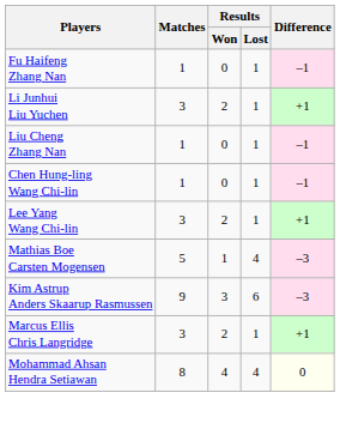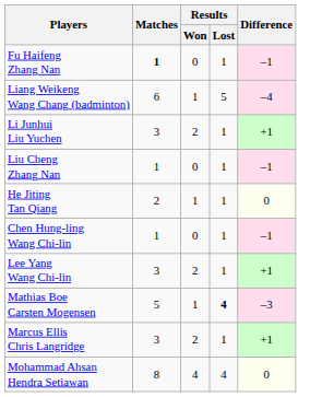Fu Haifeng Zhang Nan | Matches: normal -> bold
+ row: Liang Weikeng Wang Chang (badminton) | 6 | 1 | 5 | –4
+ row: He Jiting Tan Qiang | 2 | 1 | 1 | 0
Mathias Boe Carsten Mogensen | Results / Lost: normal -> bold
- row: Kim Astrup Anders Skaarup Rasmussen | 9 | 3 | 6 | –3
